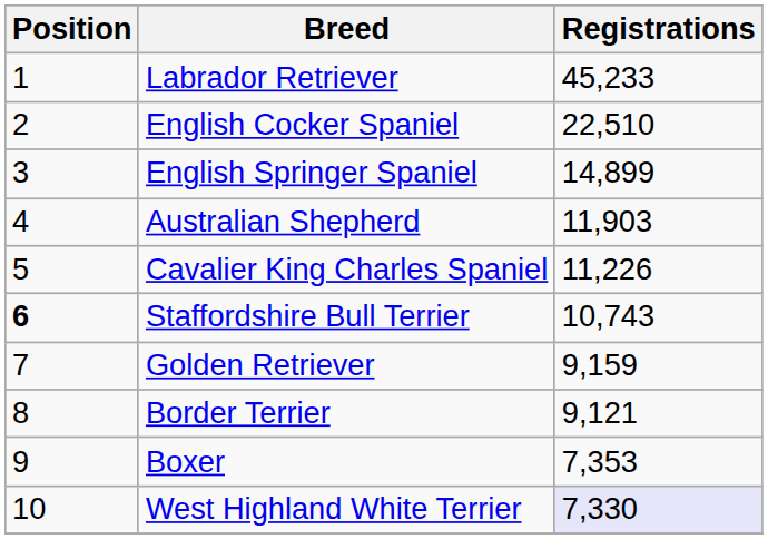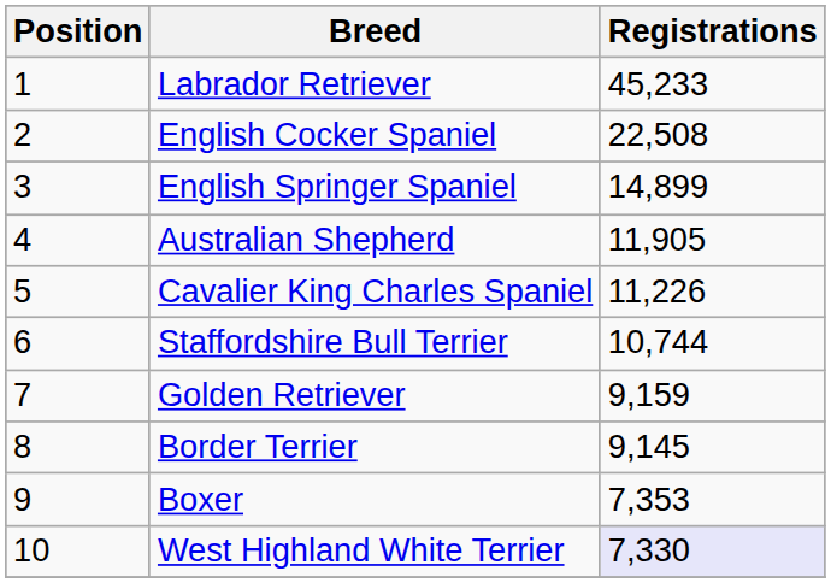English Cocker Spaniel | Registrations: 22,510 -> 22,508
Australian Shepherd | Registrations: 11,903 -> 11,905
Staffordshire Bull Terrier | Position: bold -> normal
Staffordshire Bull Terrier | Registrations: 10,743 -> 10,744
Border Terrier | Registrations: 9,121 -> 9,145
